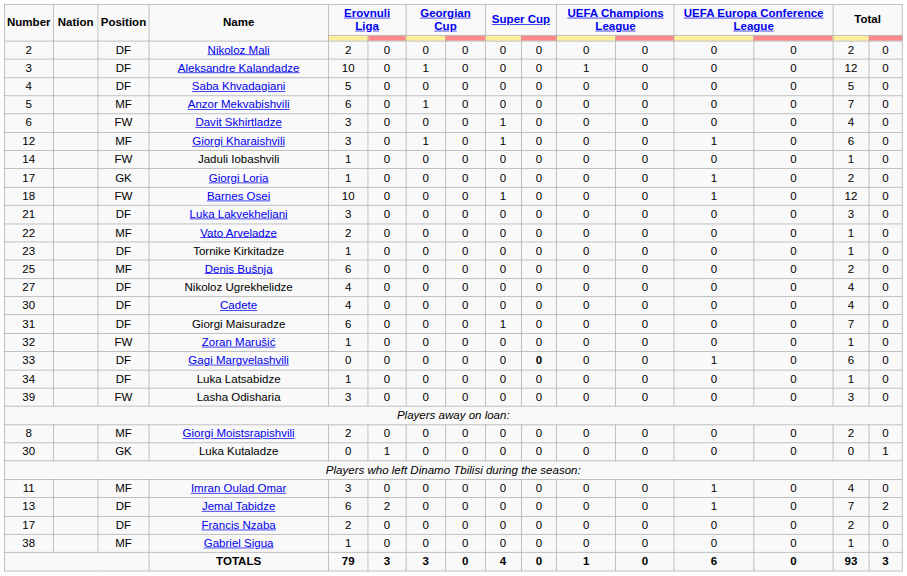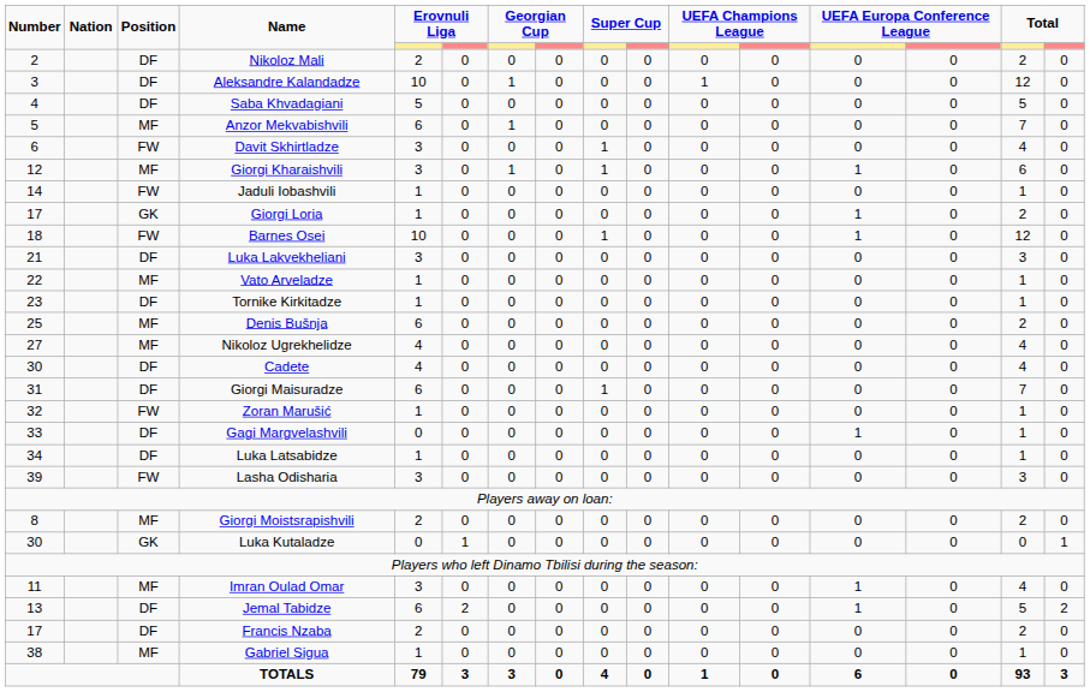Vato Arveladze | column 5: 2 -> 1
Nikoloz Ugrekhelidze | Position: DF -> MF
Gagi Margvelashvili | column 10: bold -> normal
Gagi Margvelashvili | column 15: 6 -> 1
Jemal Tabidze | column 15: 7 -> 5
